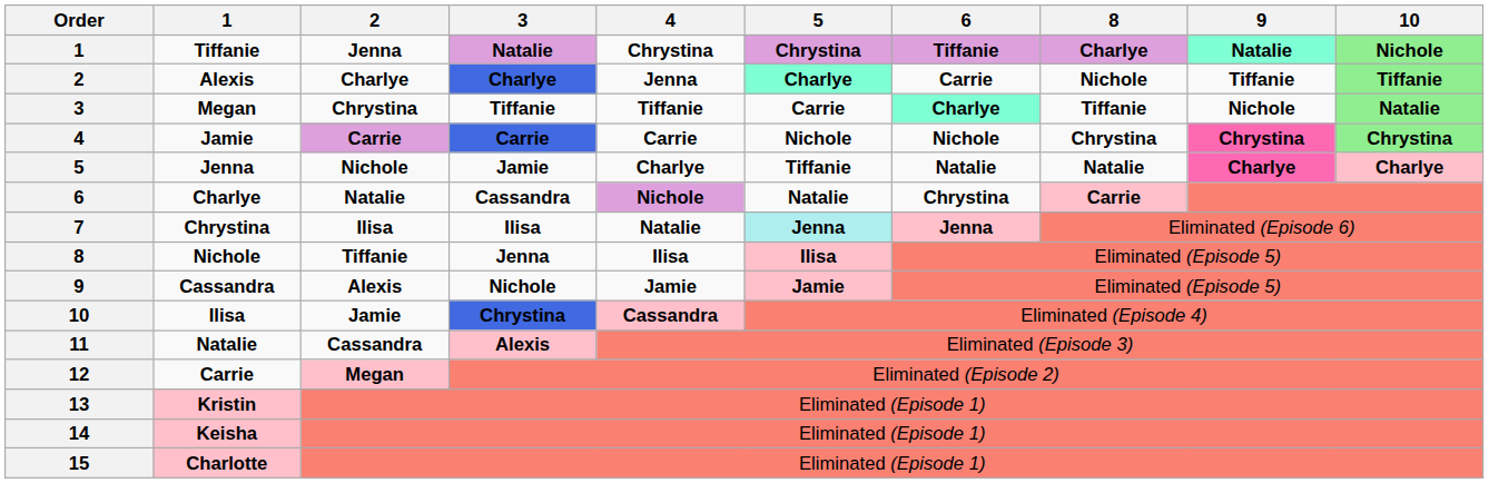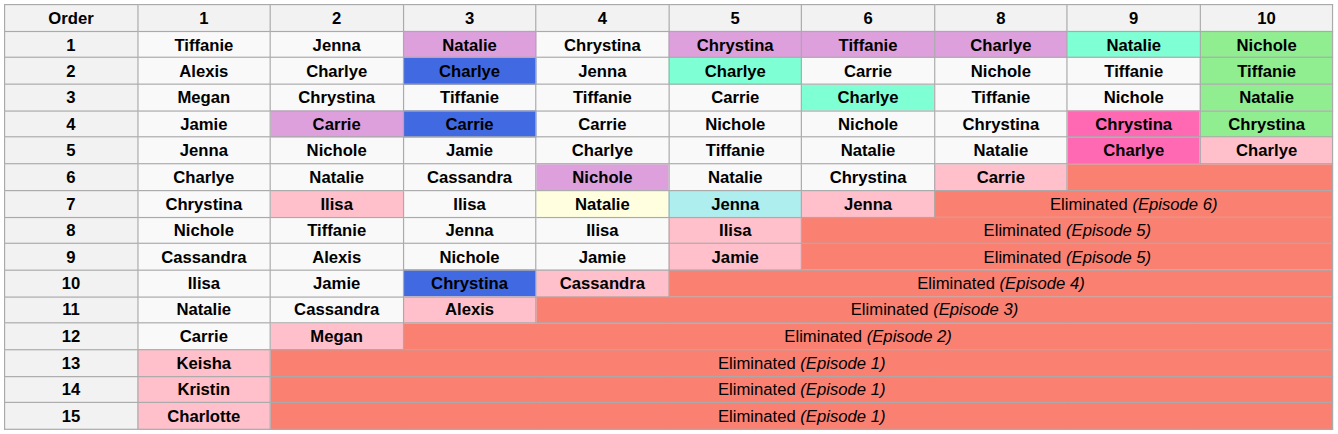7 | 2: no background -> pink background
7 | 4: no background -> lightyellow background
13 | 1: Kristin -> Keisha
14 | 1: Keisha -> Kristin
